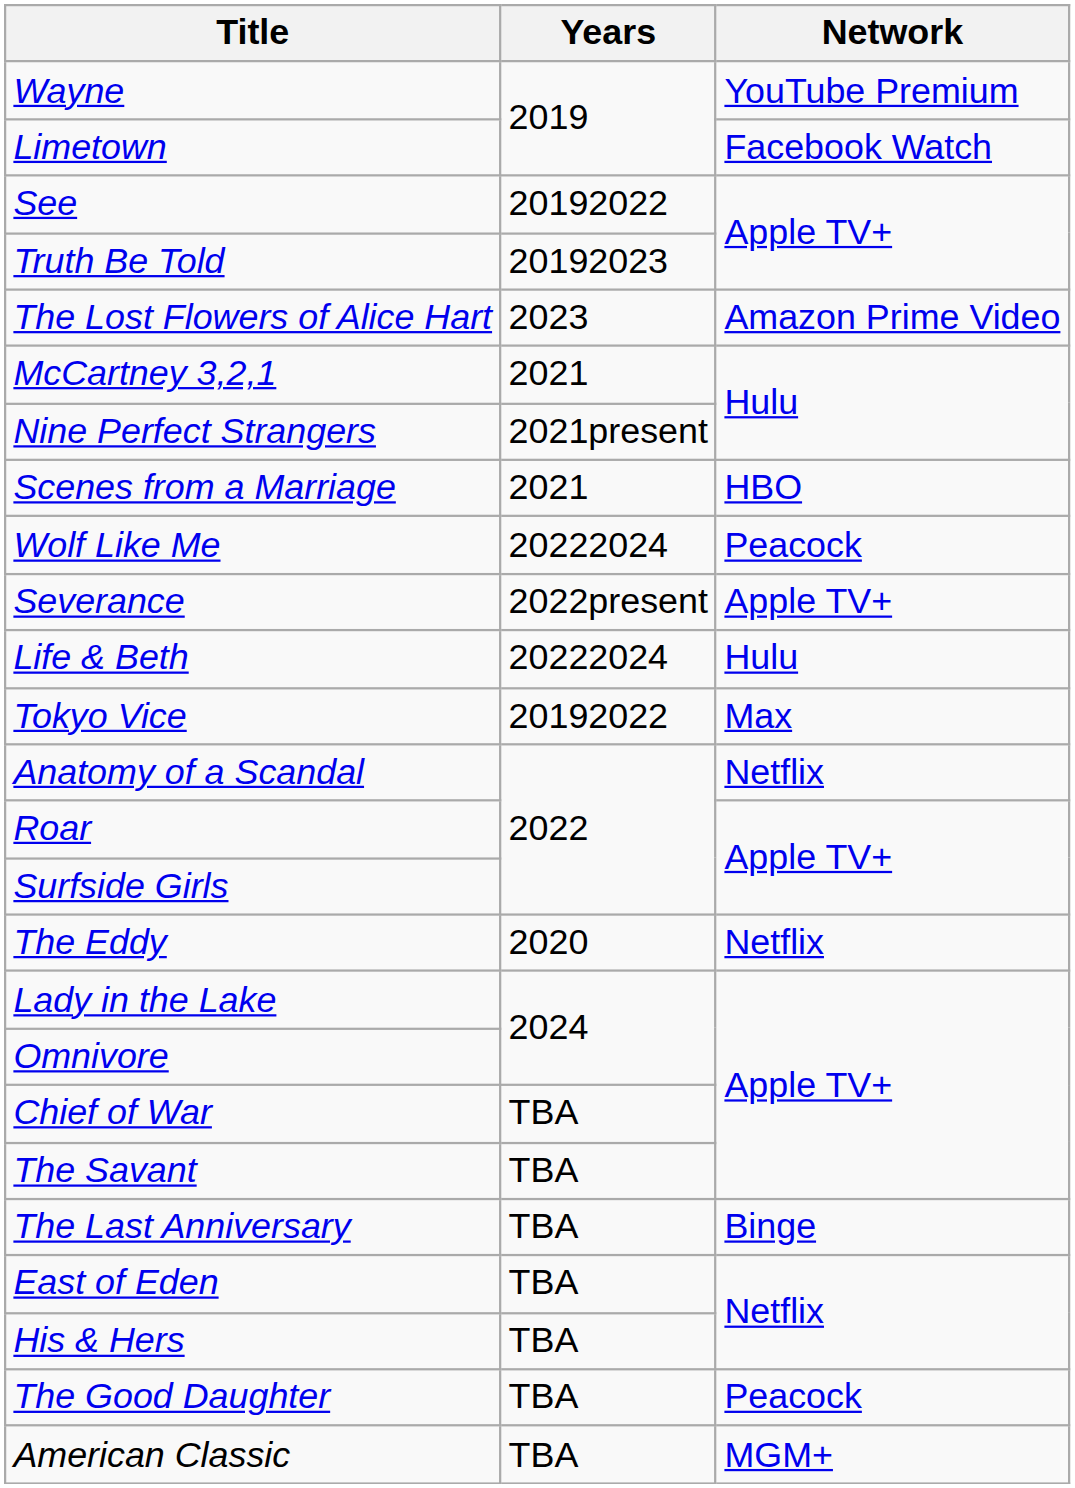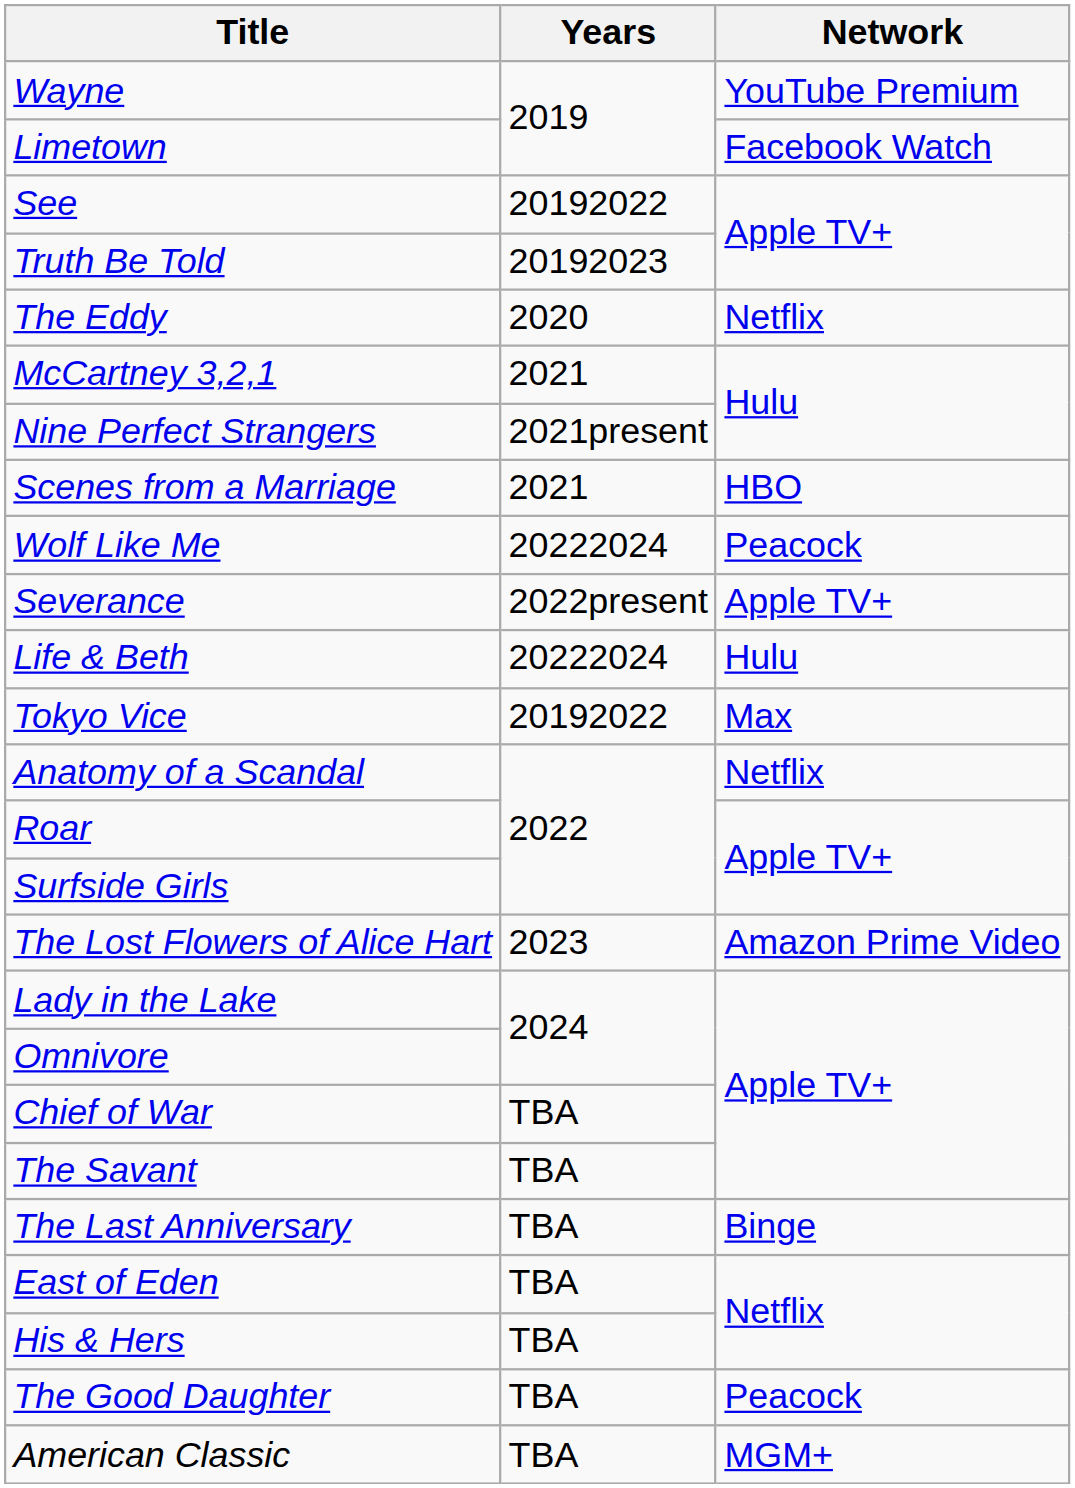rows swapped: The Eddy <-> The Lost Flowers of Alice Hart
